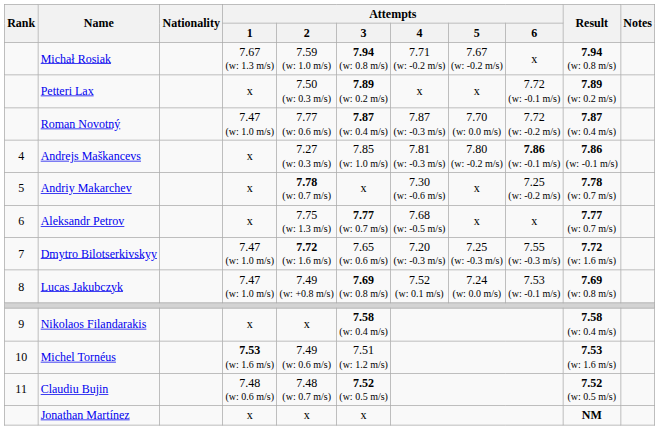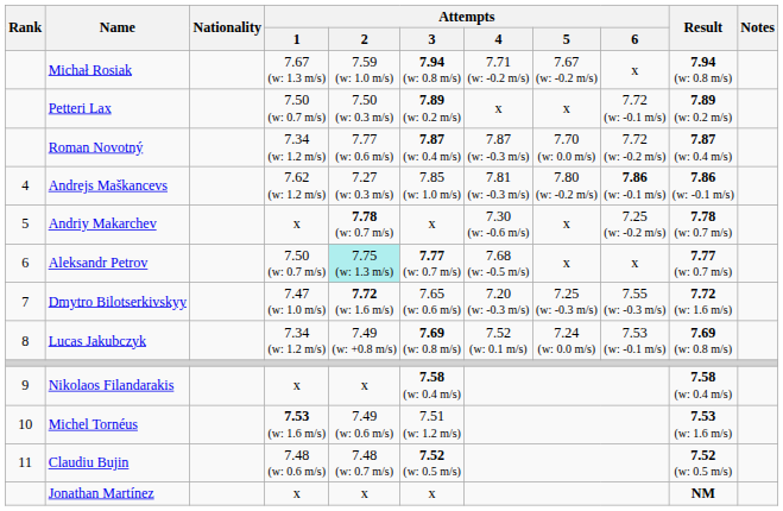Petteri Lax | Attempts / 1: x -> 7.50 (w: 0.7 m/s)
Roman Novotný | Attempts / 1: 7.47 (w: 1.0 m/s) -> 7.34 (w: 1.2 m/s)
Andrejs Maškancevs | Attempts / 1: x -> 7.62 (w: 1.2 m/s)
Aleksandr Petrov | Attempts / 1: x -> 7.50 (w: 0.7 m/s)
Aleksandr Petrov | Attempts / 2: no background -> paleturquoise background
Lucas Jakubczyk | Attempts / 1: 7.47 (w: 1.0 m/s) -> 7.34 (w: 1.2 m/s)
